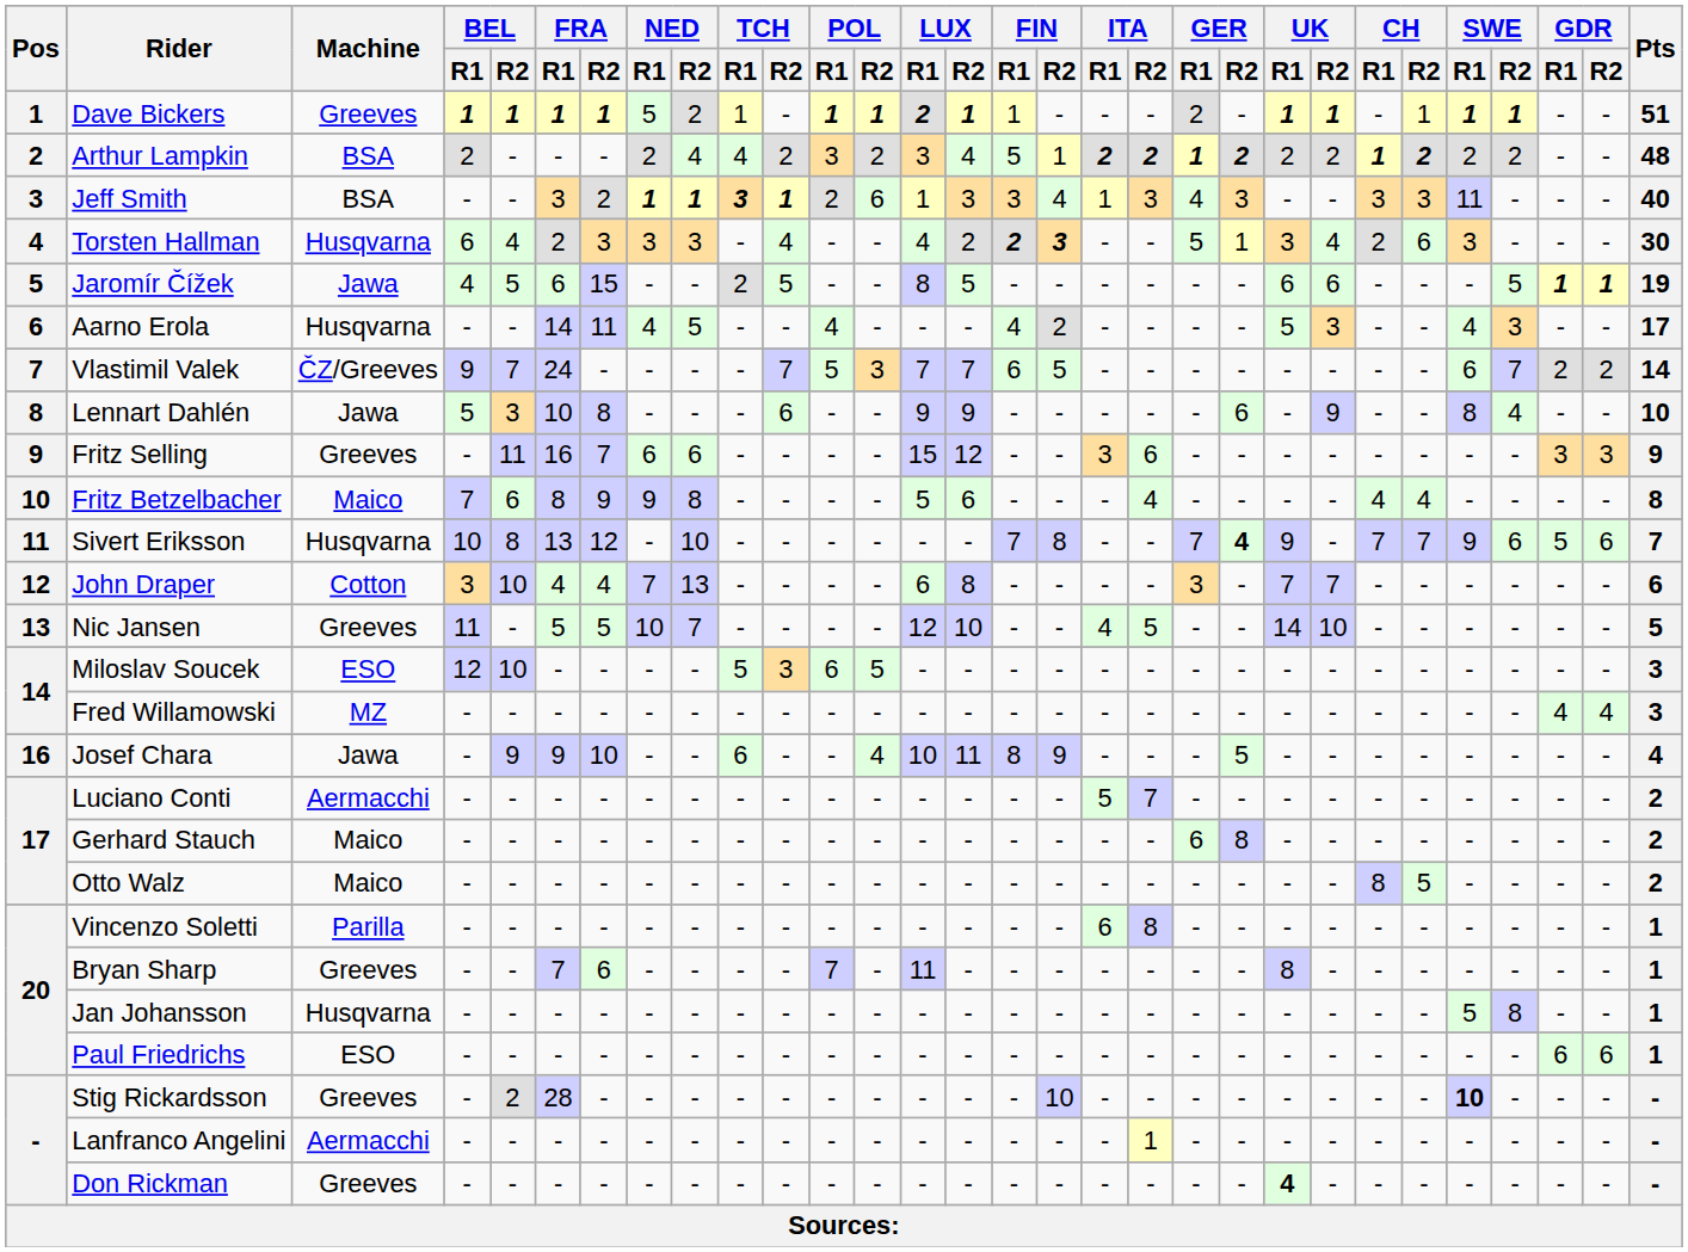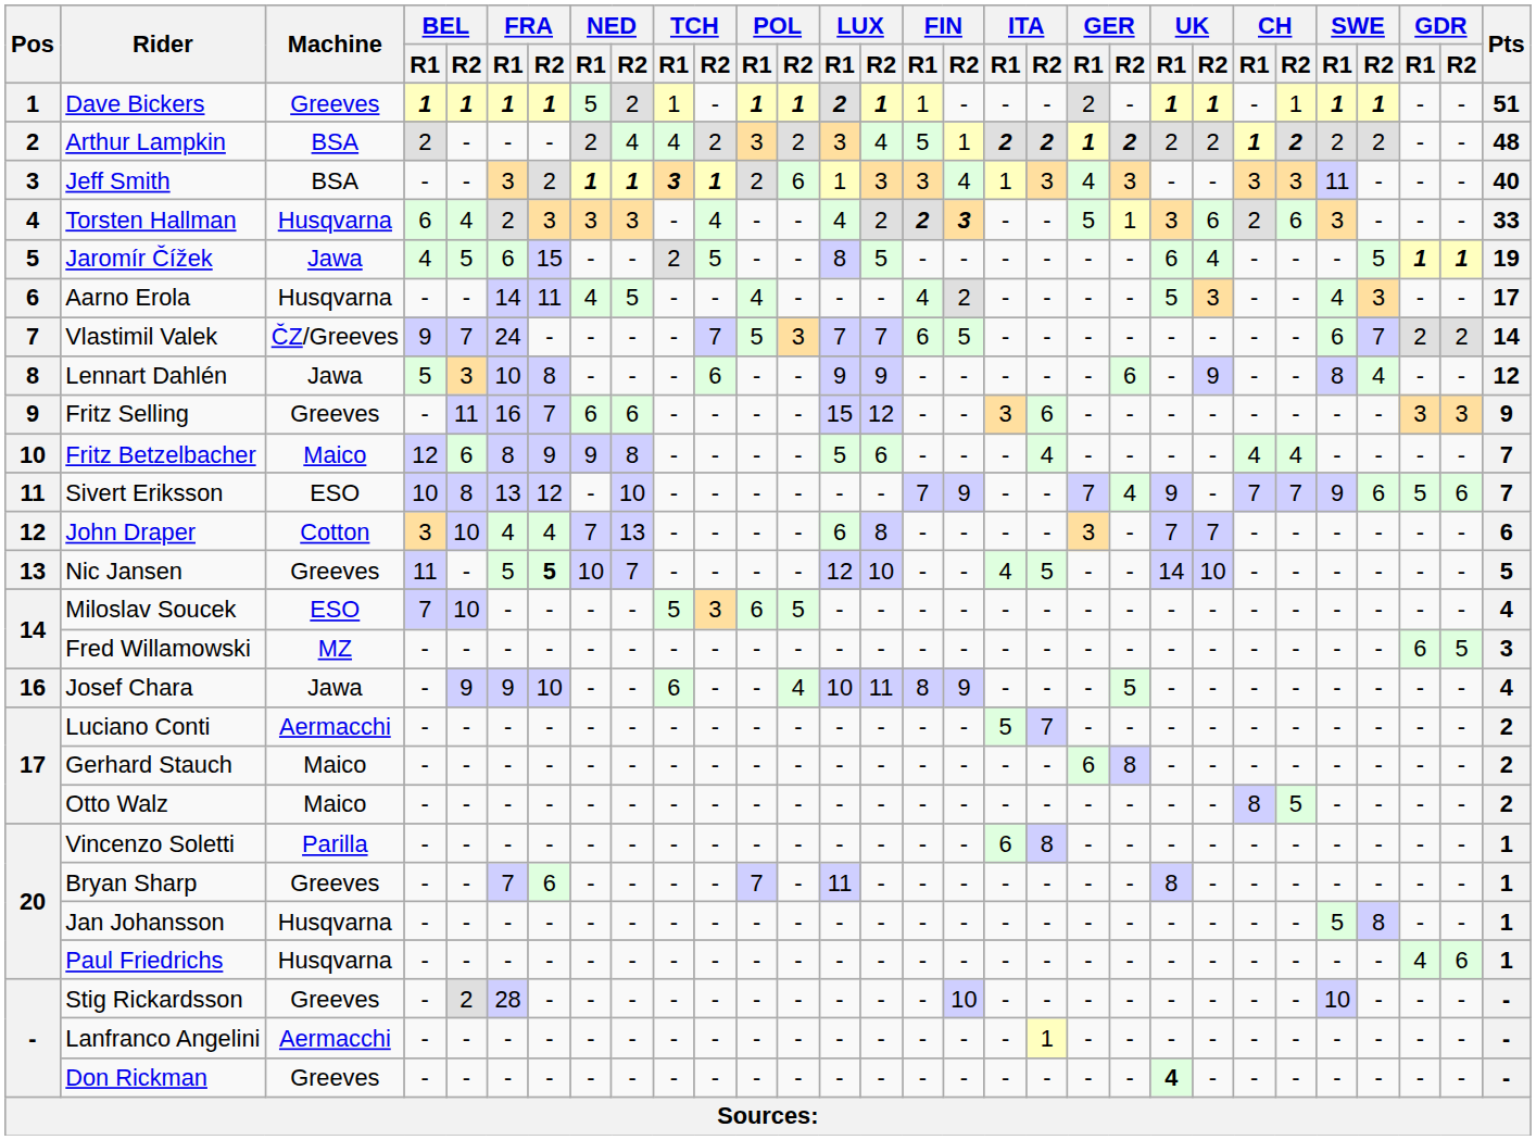Torsten Hallman | UK / R2: 4 -> 6
Torsten Hallman | Pts: 30 -> 33
Jaromír Čížek | UK / R2: 6 -> 4
Lennart Dahlén | Pts: 10 -> 12
Fritz Betzelbacher | BEL / R1: 7 -> 12
Fritz Betzelbacher | Pts: 8 -> 7
Sivert Eriksson | Machine: Husqvarna -> ESO
Sivert Eriksson | FIN / R2: 8 -> 9
Sivert Eriksson | GER / R2: bold -> normal
Nic Jansen | FRA / R2: normal -> bold
Miloslav Soucek | BEL / R1: 12 -> 7
Miloslav Soucek | Pts: 3 -> 4
Fred Willamowski | GDR / R1: 4 -> 6
Fred Willamowski | GDR / R2: 4 -> 5
Paul Friedrichs | Machine: ESO -> Husqvarna
Paul Friedrichs | GDR / R1: 6 -> 4
Stig Rickardsson | SWE / R1: bold -> normal
